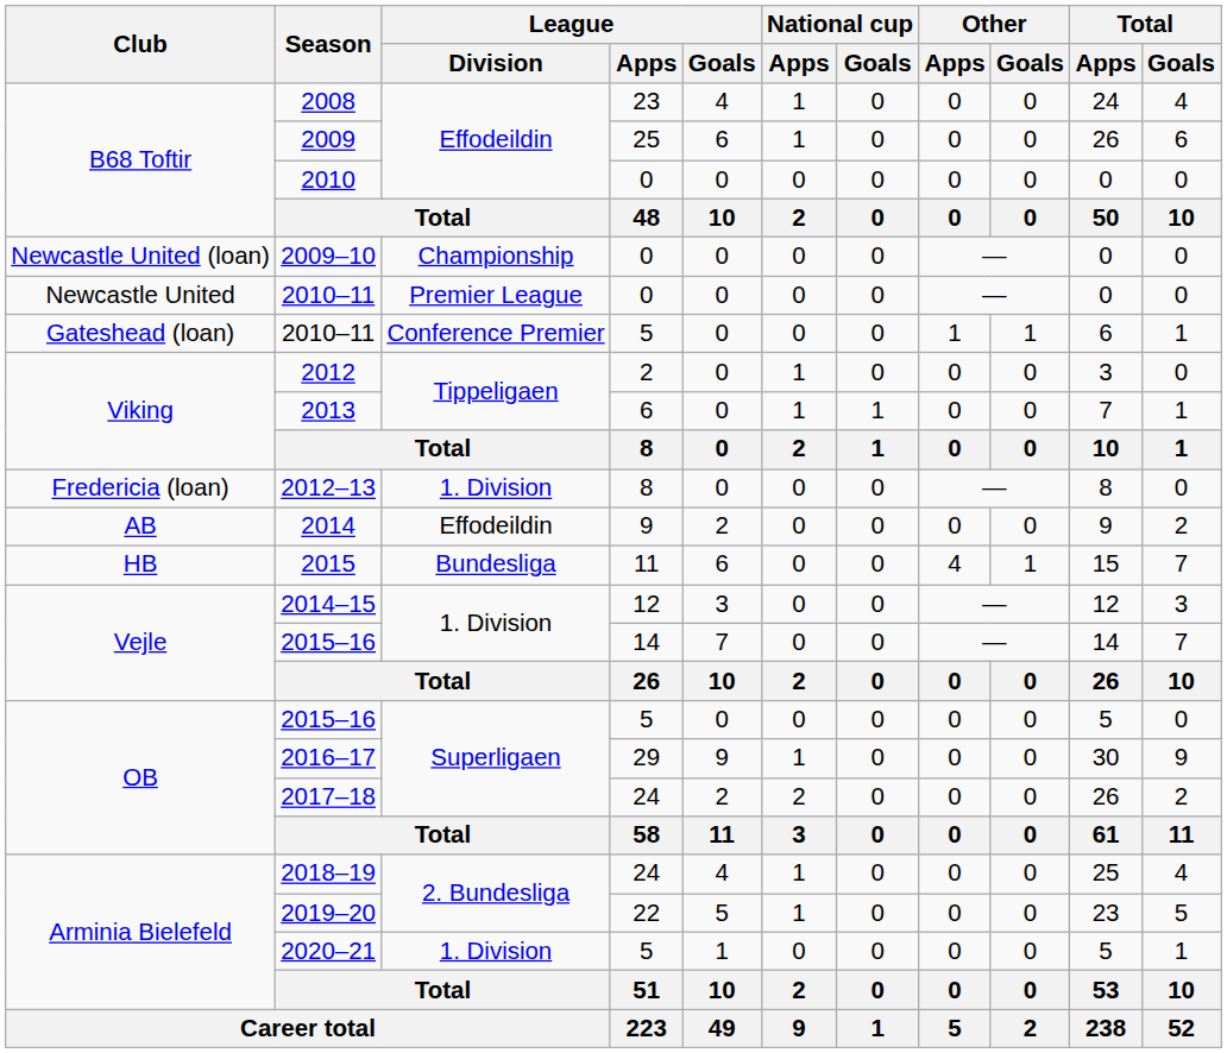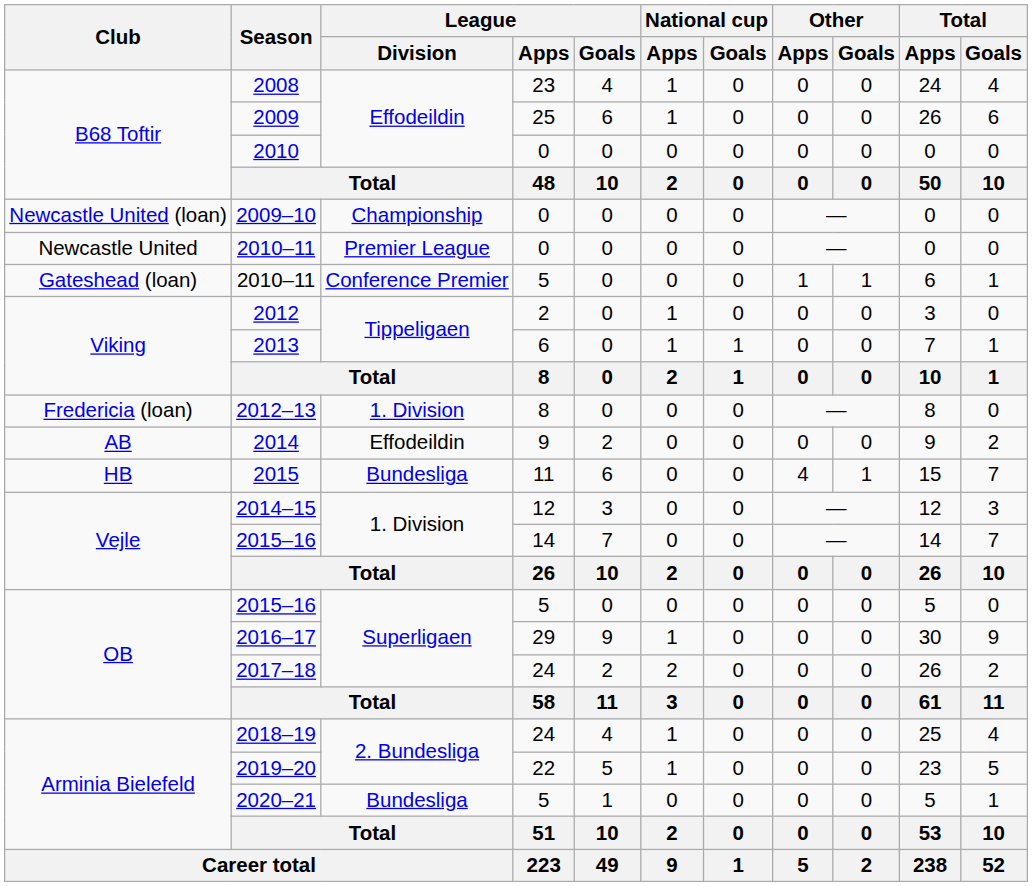2020–21 | League / Division: 1. Division -> Bundesliga
